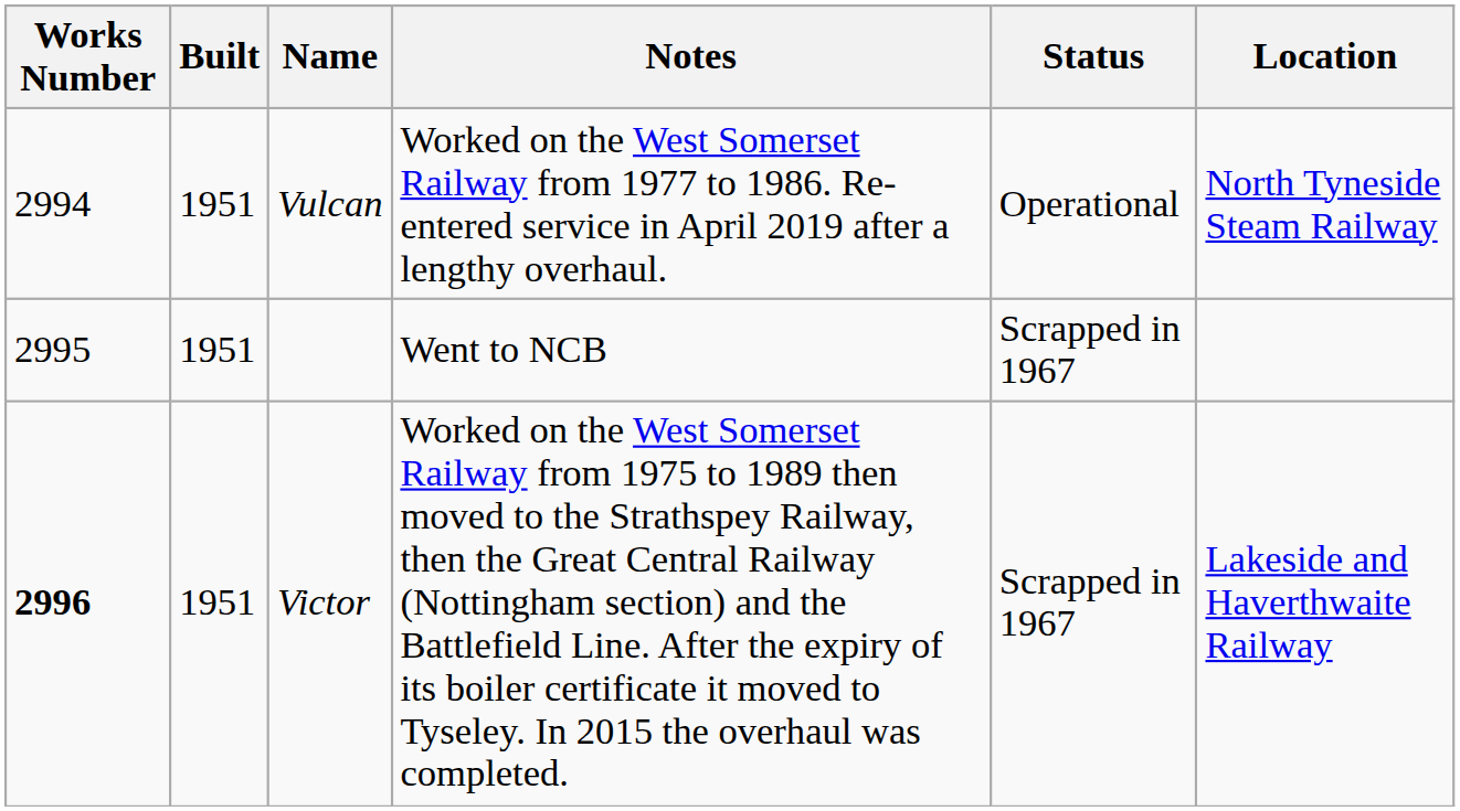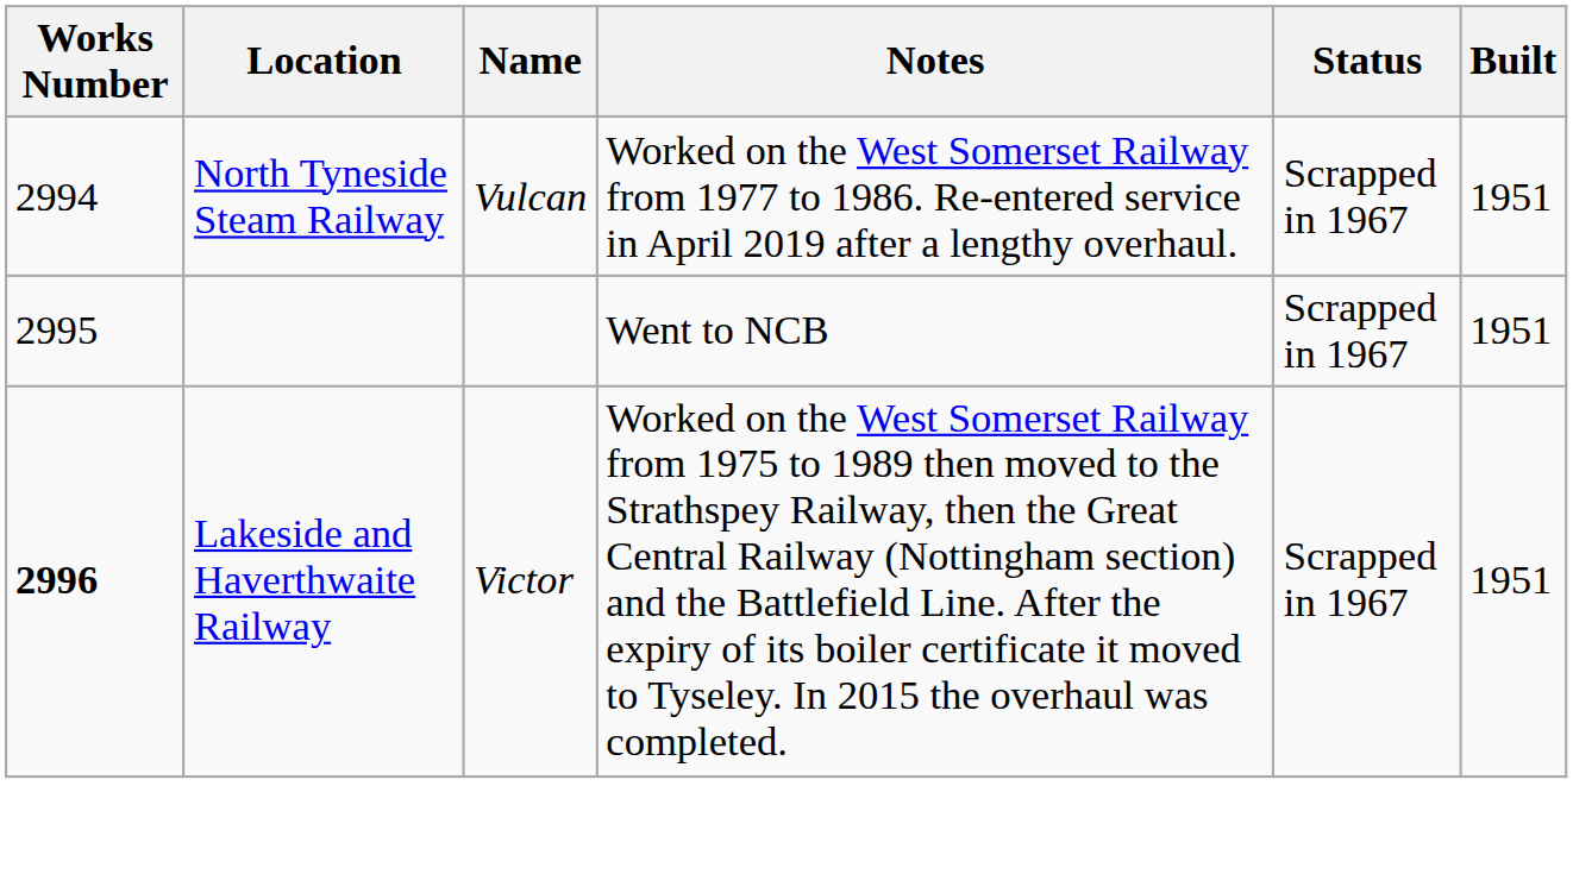columns swapped: Built <-> Location
Vulcan | Status: Operational -> Scrapped in 1967
